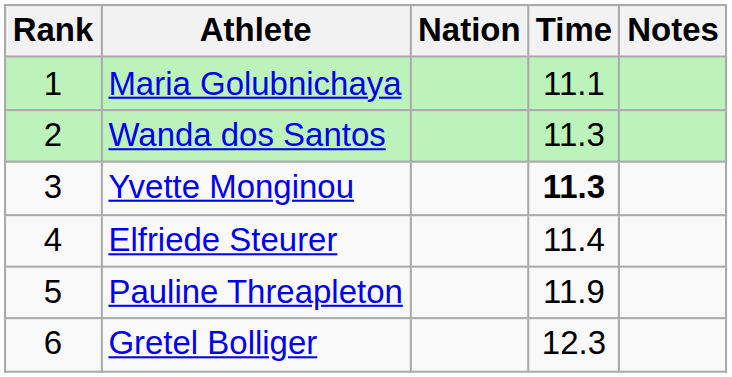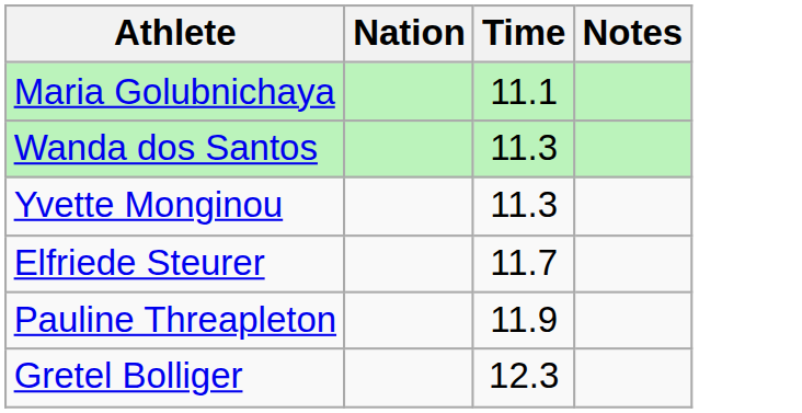- column: Rank | 1 | 2 | 3 | 4 | 5 | 6
Yvette Monginou | Time: bold -> normal
Elfriede Steurer | Time: 11.4 -> 11.7
